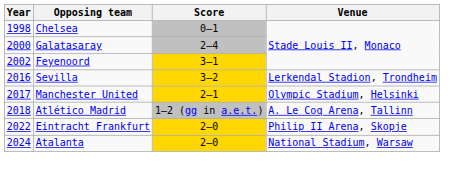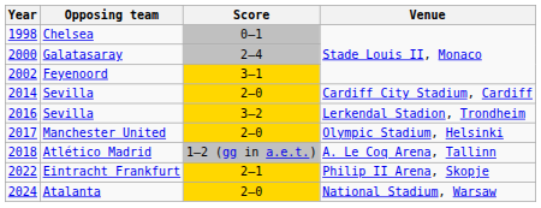+ row: 2014 | Sevilla | 2–0 | Cardiff City Stadium, Cardiff
2017 | Score: 2–1 -> 2–0
2022 | Score: 2–0 -> 2–1
